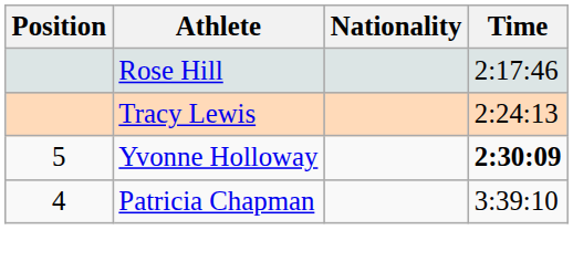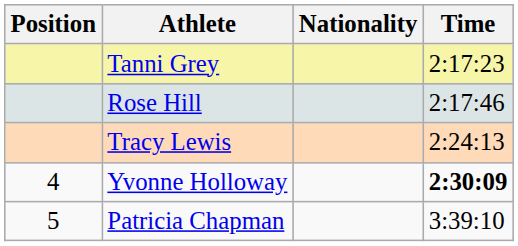+ row: Tanni Grey | 2:17:23
Yvonne Holloway | Position: 5 -> 4
Patricia Chapman | Position: 4 -> 5
